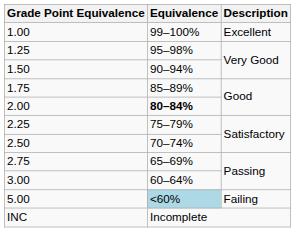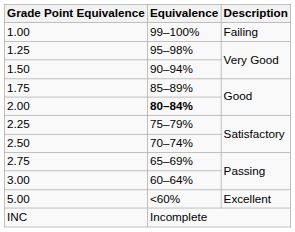1.00 | Description: Excellent -> Failing
5.00 | Equivalence: lightblue background -> no background
5.00 | Description: Failing -> Excellent
